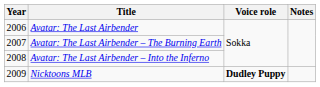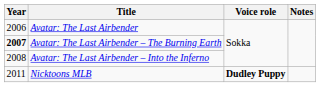Avatar: The Last Airbender – The Burning Earth | Year: normal -> bold
Nicktoons MLB | Year: 2009 -> 2011
